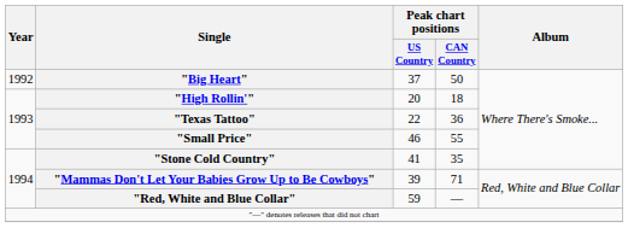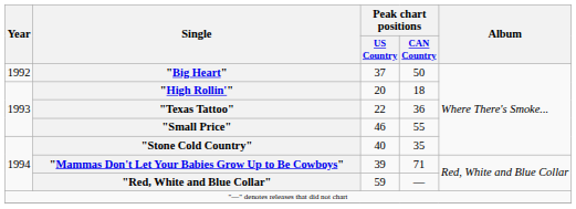"Stone Cold Country" | Peak chart positions / US Country: 41 -> 40
